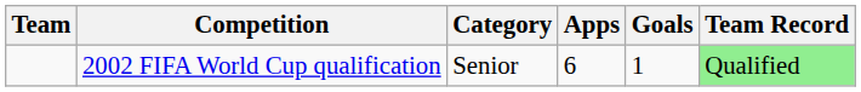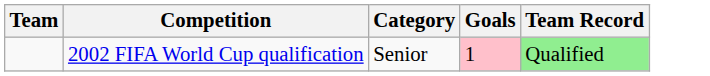- column: Apps | 6
2002 FIFA World Cup qualification | Goals: no background -> pink background
